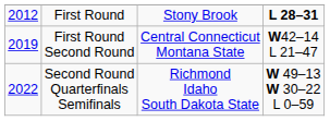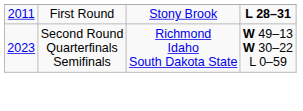First Round | column 1: 2012 -> 2011
- row: 2019 | First Round Second Round | Central Connecticut Montana State | W42–14 L 21–47
Second Round Quarterfinals Semifinals | column 1: 2022 -> 2023
